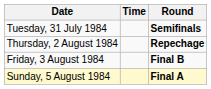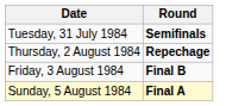- column: Time
